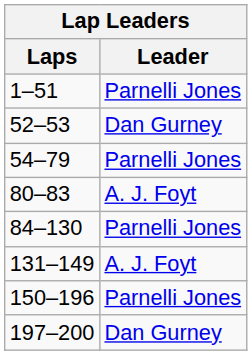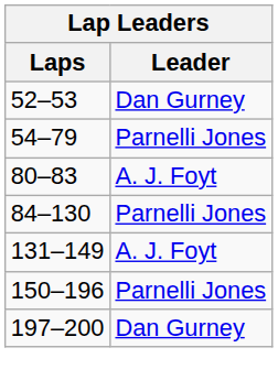- row: 1–51 | Parnelli Jones
